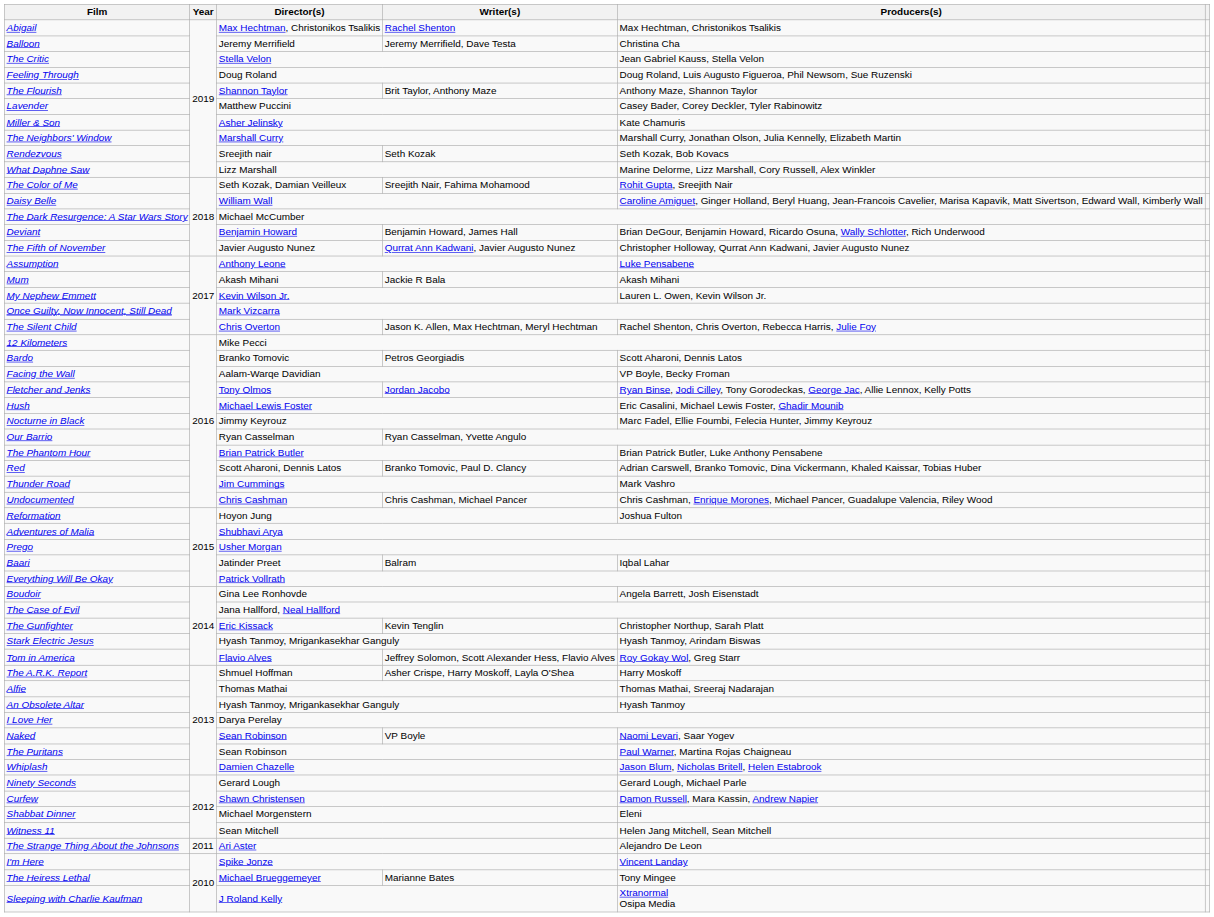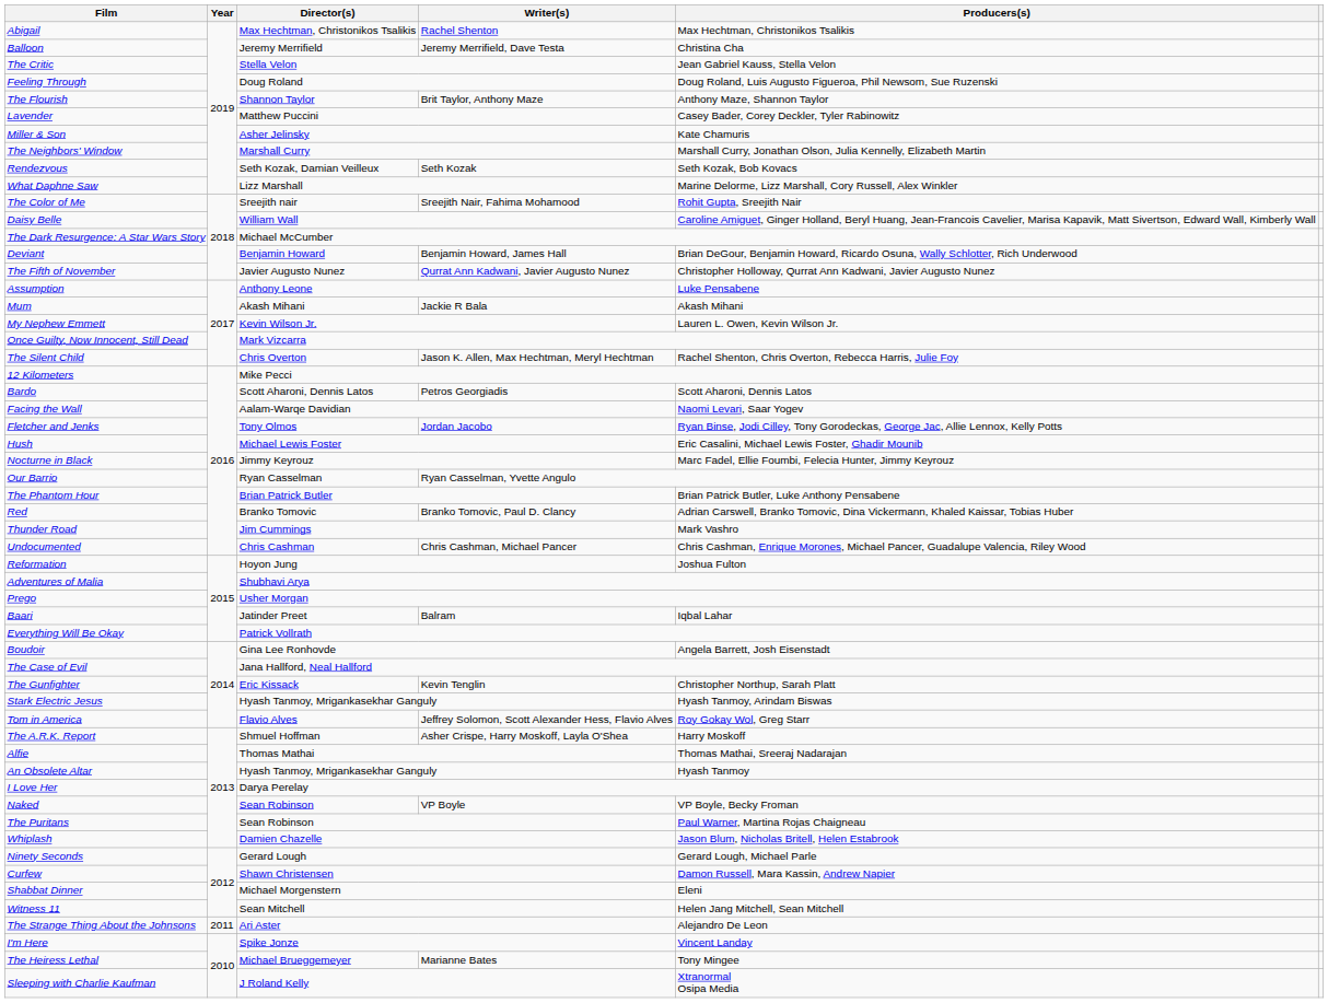Rendezvous | Director(s): Sreejith nair -> Seth Kozak, Damian Veilleux
The Color of Me | Director(s): Seth Kozak, Damian Veilleux -> Sreejith nair
Bardo | Director(s): Branko Tomovic -> Scott Aharoni, Dennis Latos
Facing the Wall | Producers(s): VP Boyle, Becky Froman -> Naomi Levari, Saar Yogev
Red | Director(s): Scott Aharoni, Dennis Latos -> Branko Tomovic
Naked | Producers(s): Naomi Levari, Saar Yogev -> VP Boyle, Becky Froman
